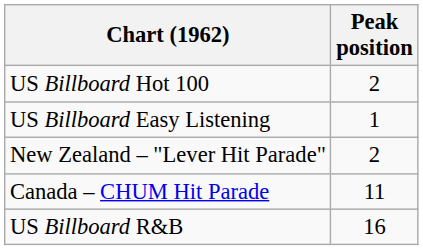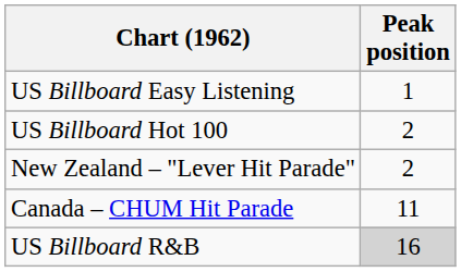rows swapped: US Billboard Hot 100 <-> US Billboard Easy Listening
US Billboard R&B | Peak position: no background -> lightgrey background
